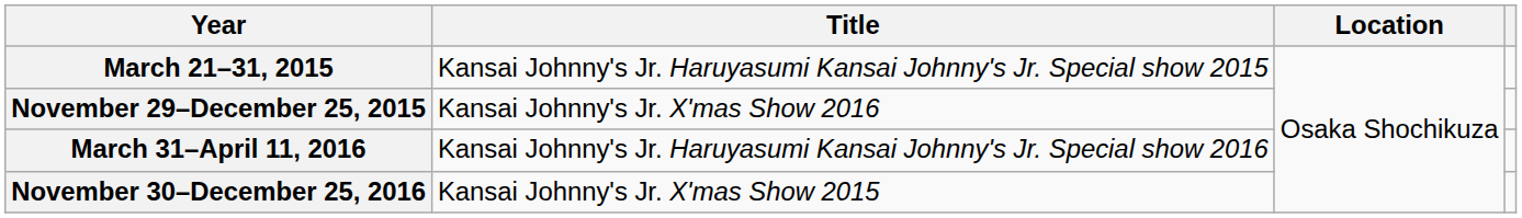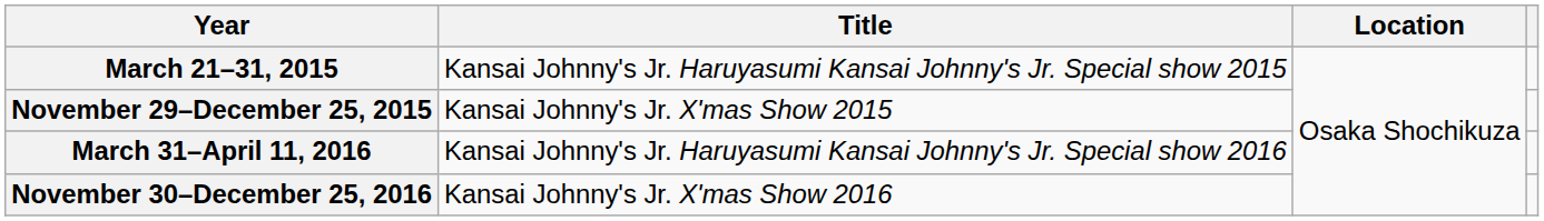November 29–December 25, 2015 | Title: Kansai Johnny's Jr. X'mas Show 2016 -> Kansai Johnny's Jr. X'mas Show 2015
November 30–December 25, 2016 | Title: Kansai Johnny's Jr. X'mas Show 2015 -> Kansai Johnny's Jr. X'mas Show 2016
